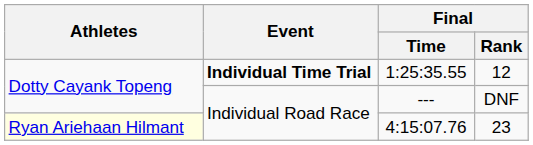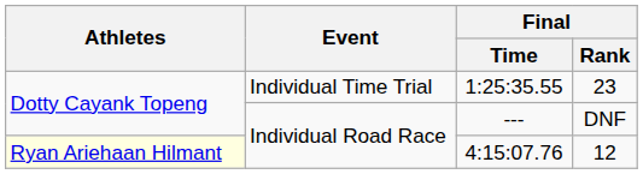1:25:35.55 | Event: bold -> normal
1:25:35.55 | Final / Rank: 12 -> 23
4:15:07.76 | Final / Rank: 23 -> 12
